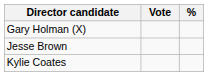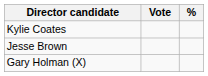rows swapped: Gary Holman (X) <-> Kylie Coates
